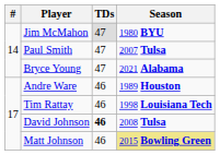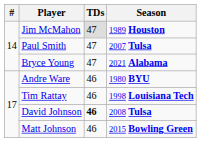Jim McMahon | Season: 1980 BYU -> 1989 Houston
Andre Ware | Season: 1989 Houston -> 1980 BYU
Matt Johnson | Season: khaki background -> no background
